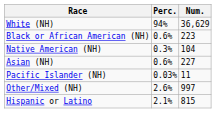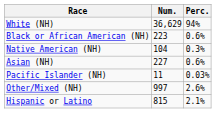columns swapped: Num. <-> Perc.
